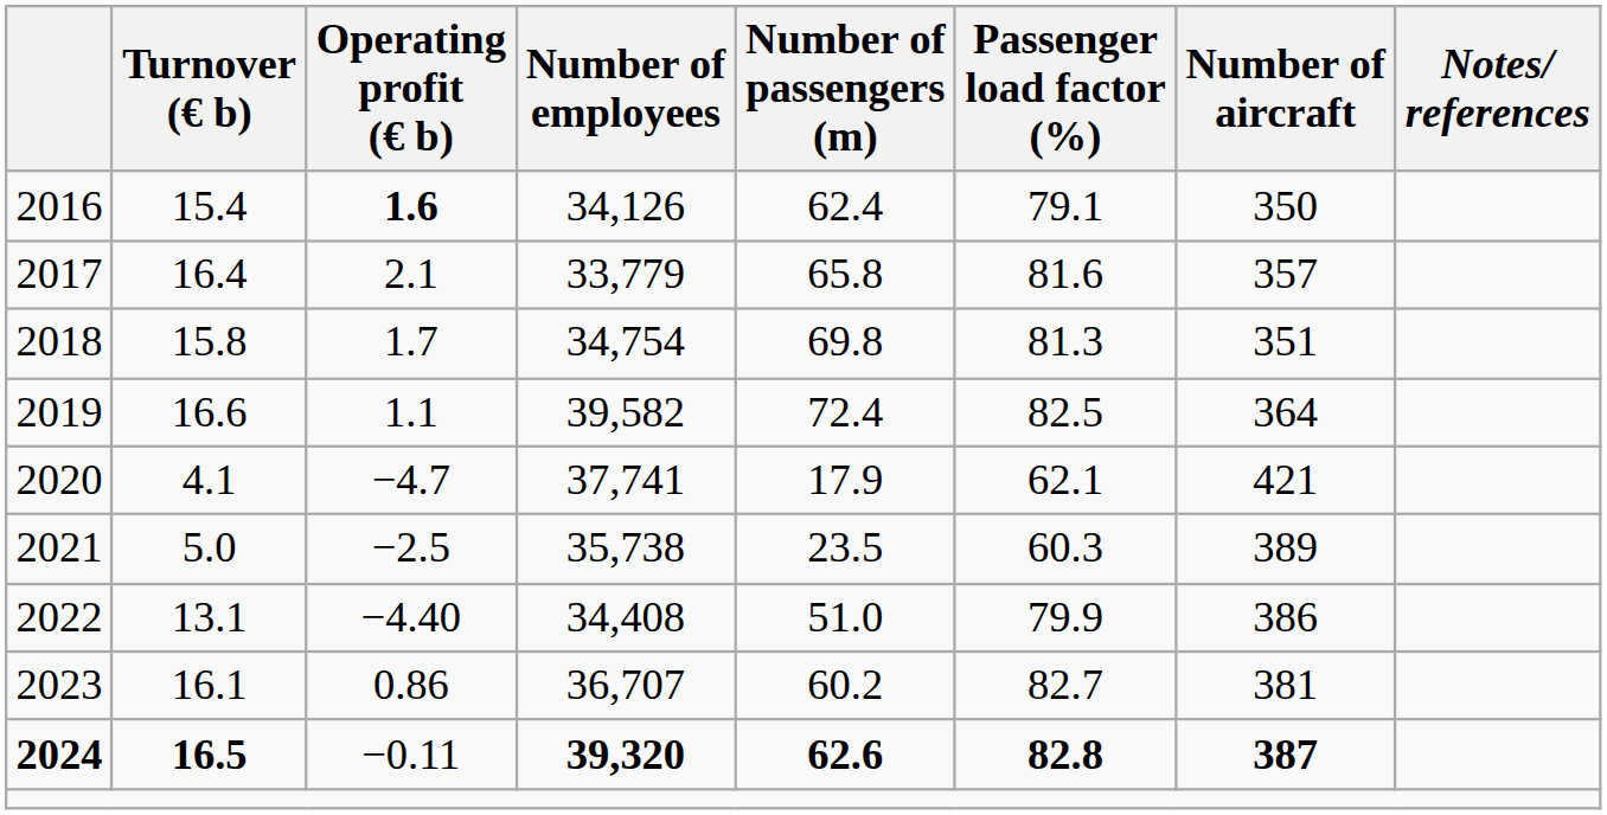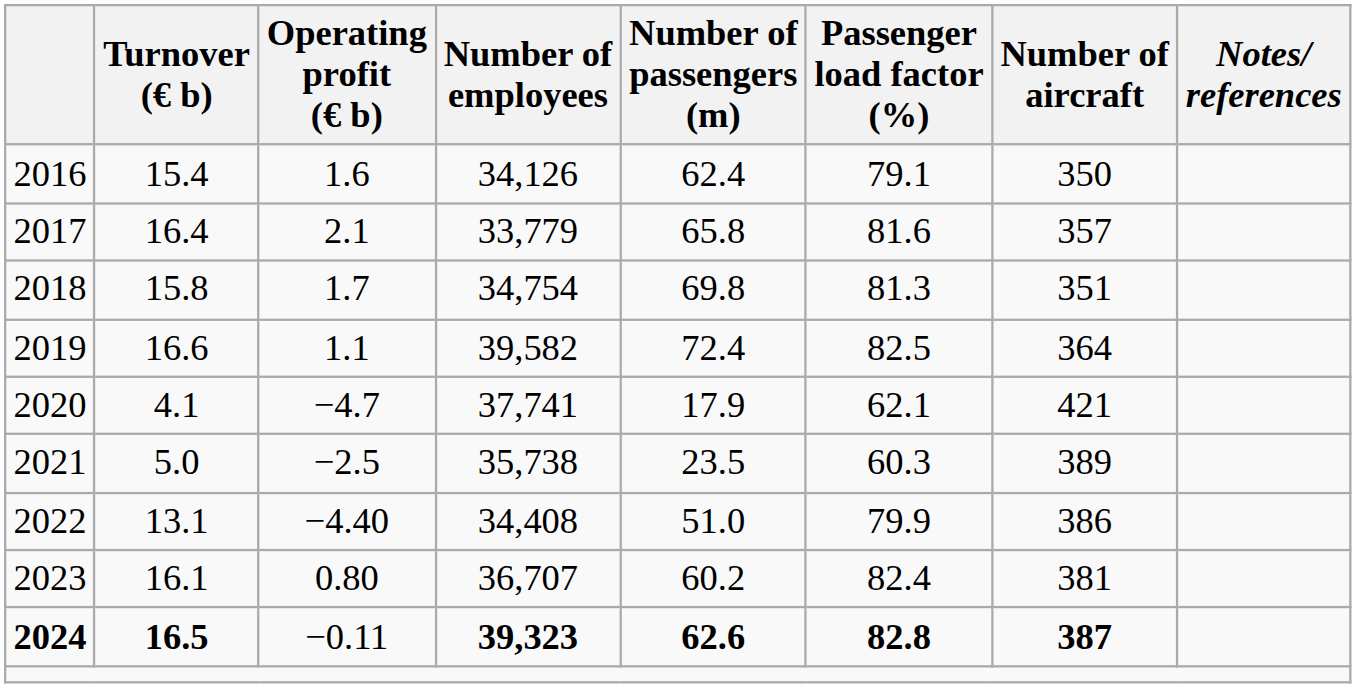2016 | Operating profit (€ b): bold -> normal
2023 | Operating profit (€ b): 0.86 -> 0.80
2023 | Passenger load factor (%): 82.7 -> 82.4
2024 | Number of employees: 39,320 -> 39,323
